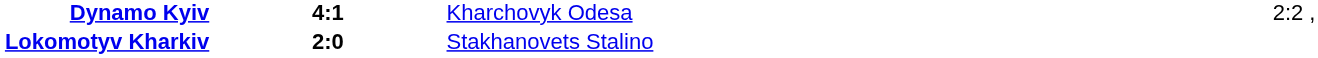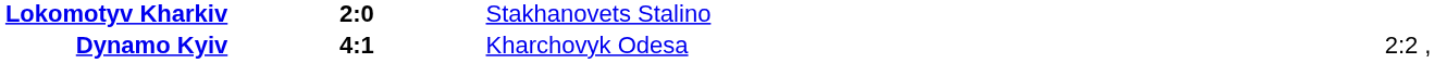rows swapped: Dynamo Kyiv <-> Lokomotyv Kharkiv
